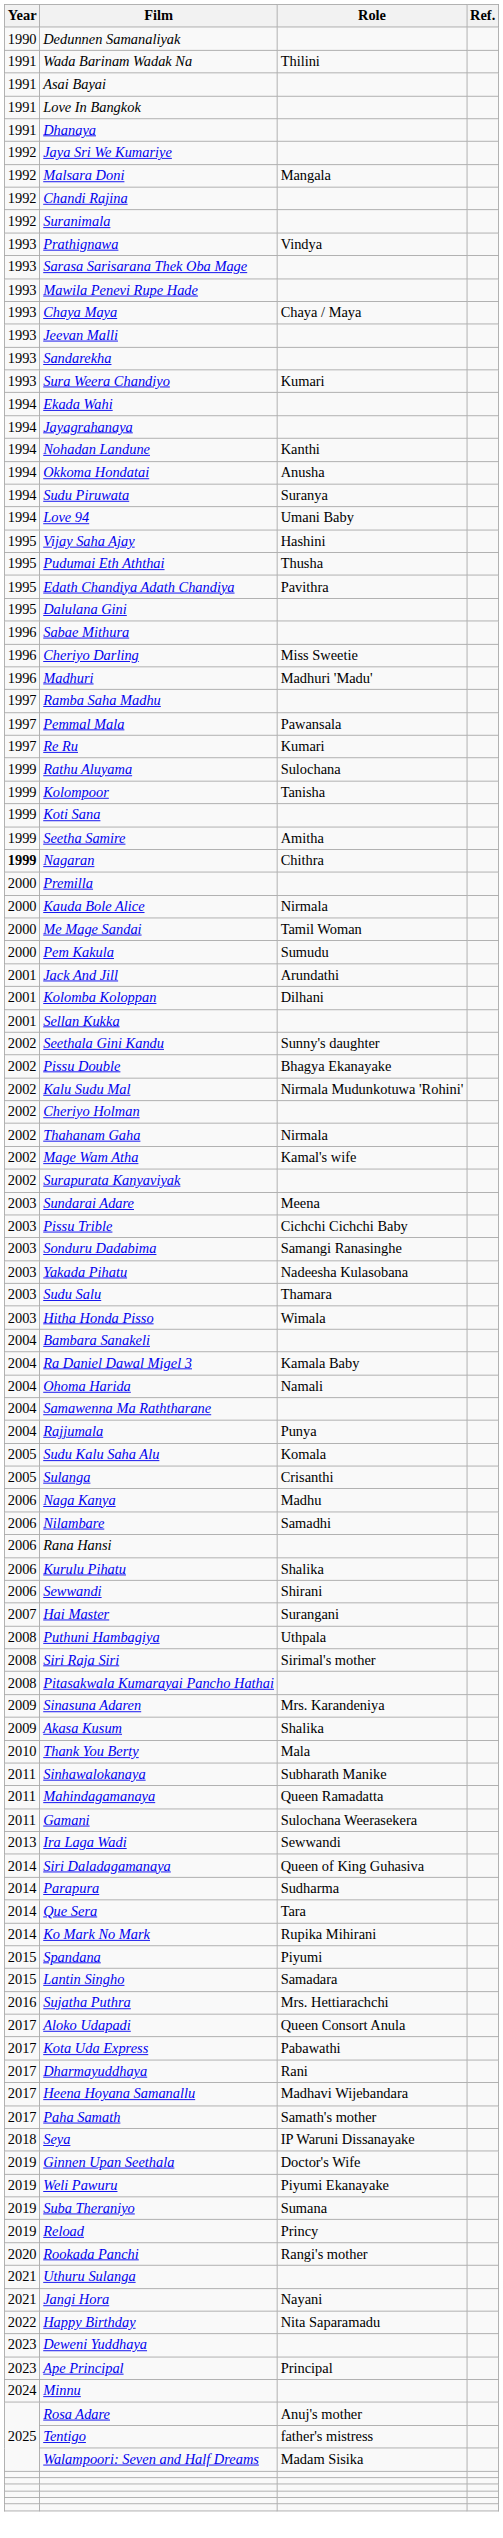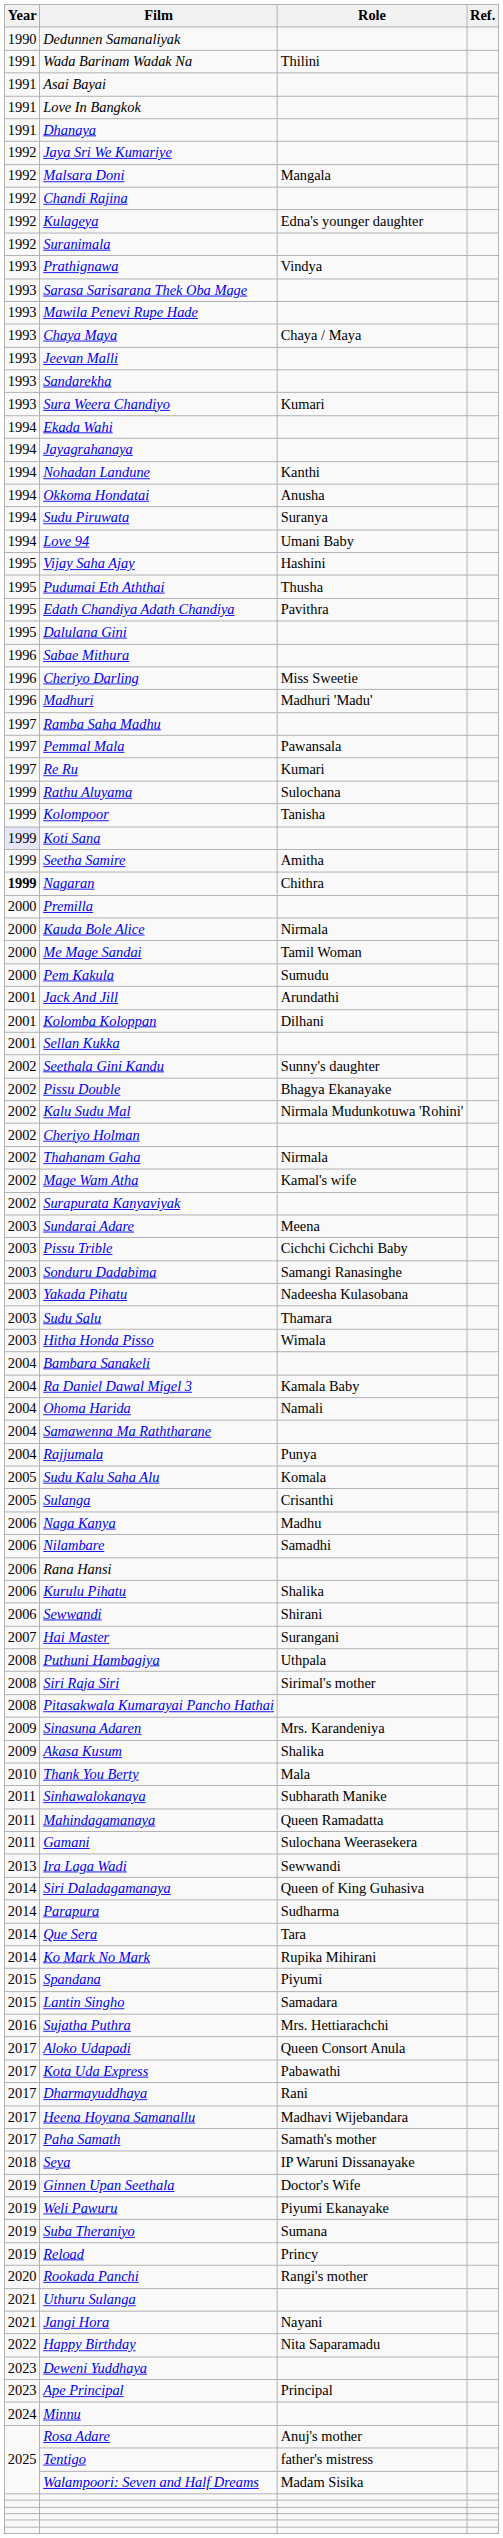+ row: 1992 | Kulageya | Edna's younger daughter
Koti Sana | Year: no background -> lavender background
